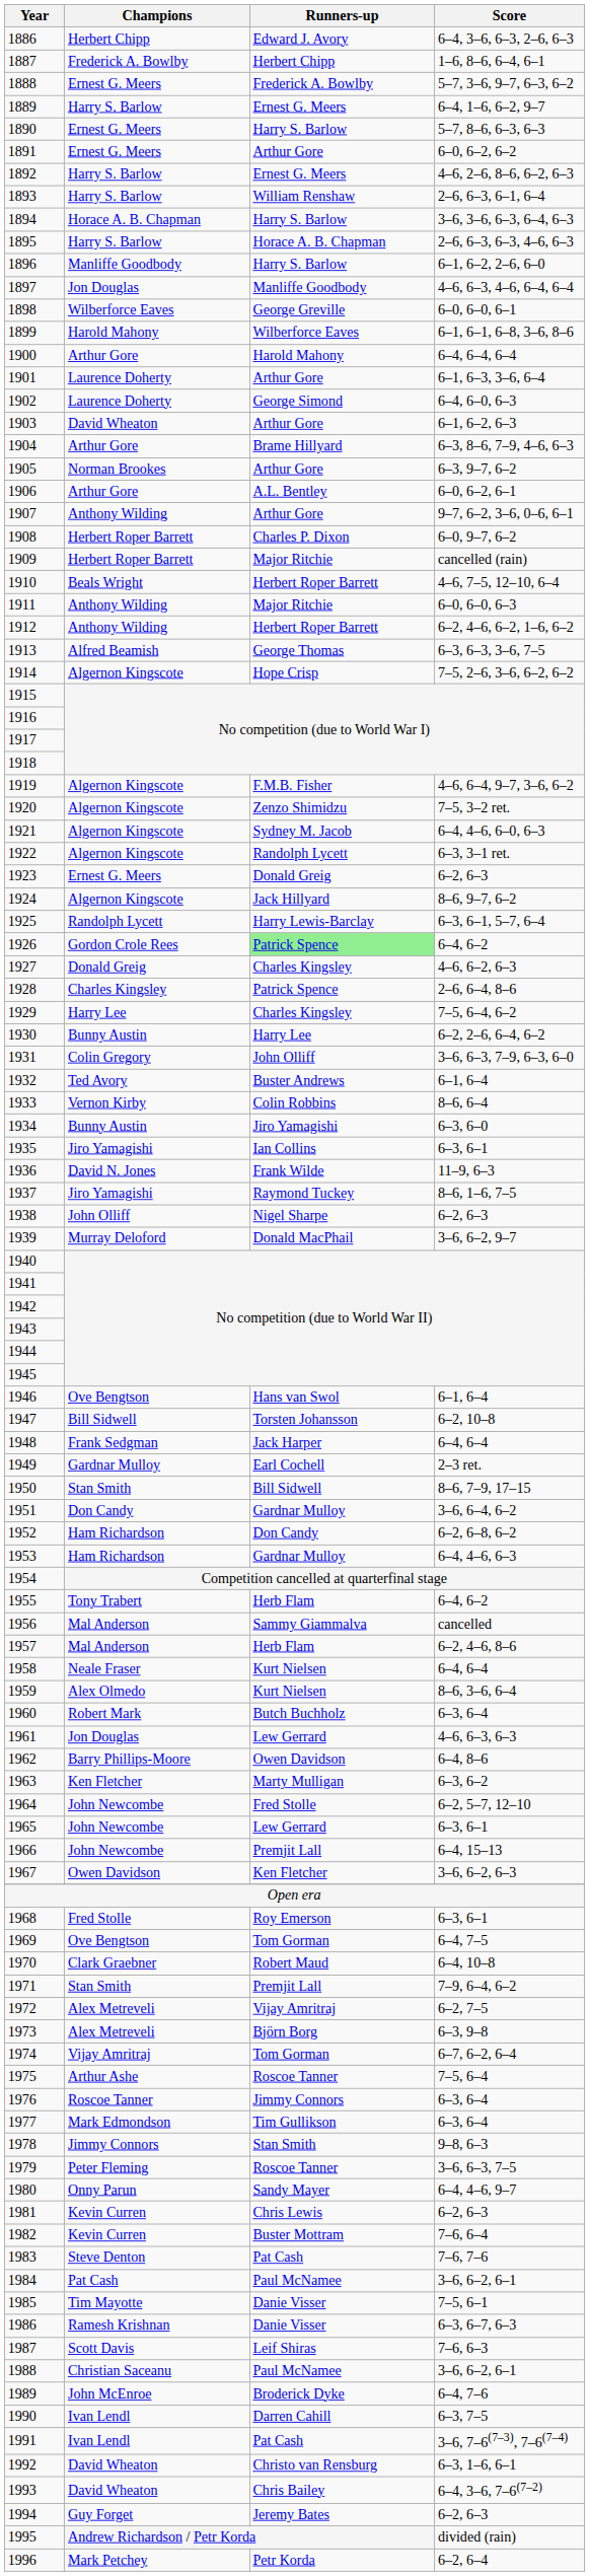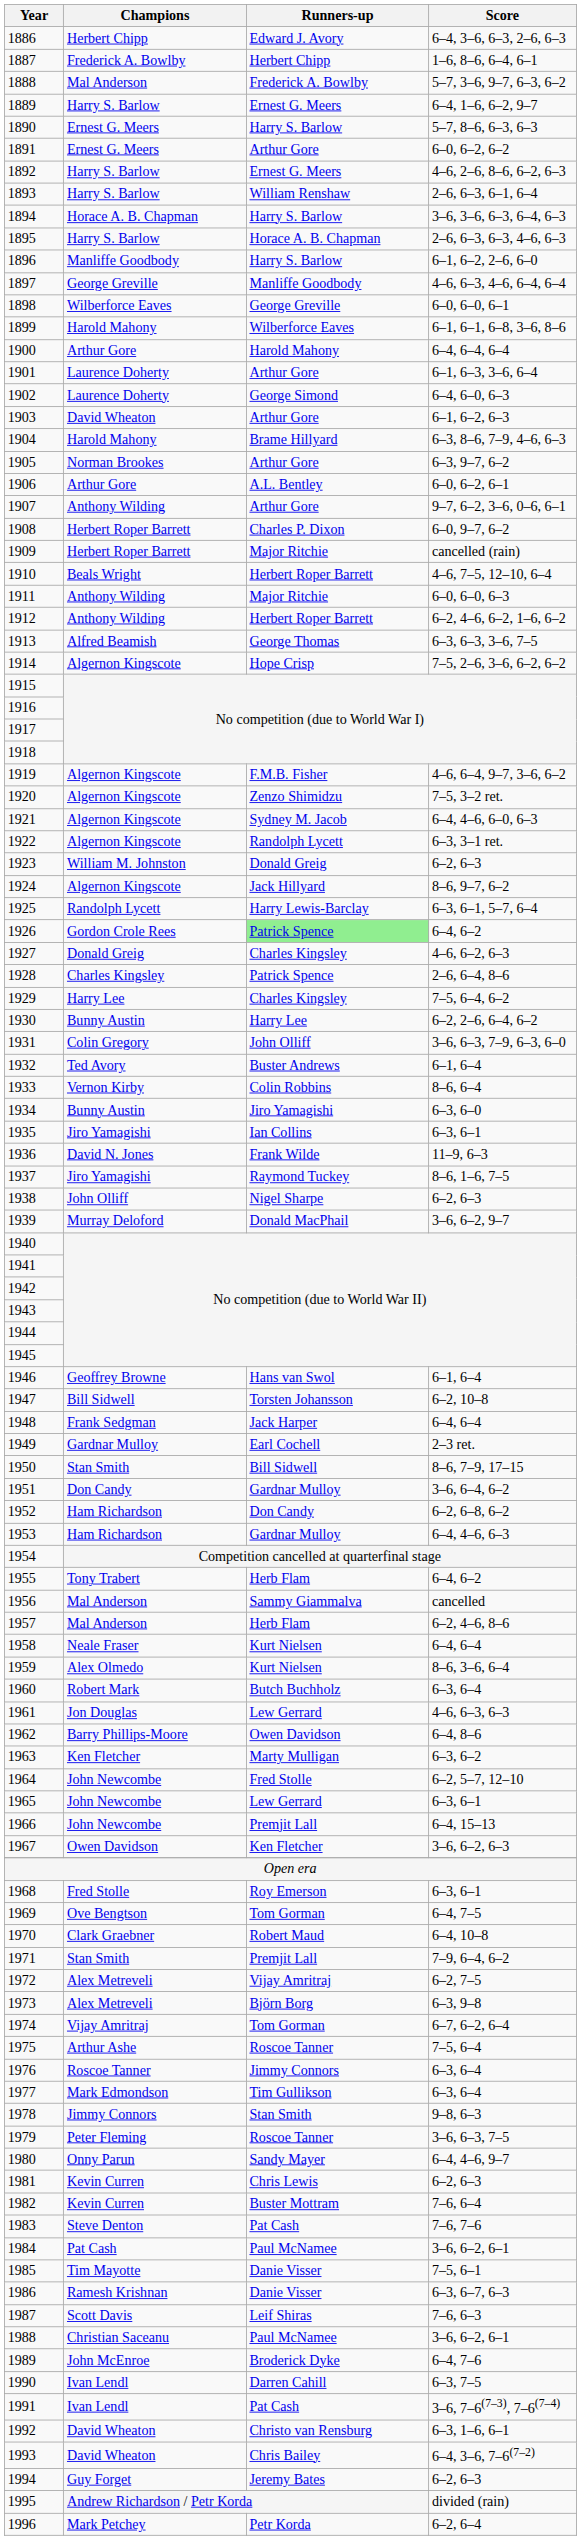1888 | Champions: Ernest G. Meers -> Mal Anderson
1897 | Champions: Jon Douglas -> George Greville
1904 | Champions: Arthur Gore -> Harold Mahony
1923 | Champions: Ernest G. Meers -> William M. Johnston
1946 | Champions: Ove Bengtson -> Geoffrey Browne
